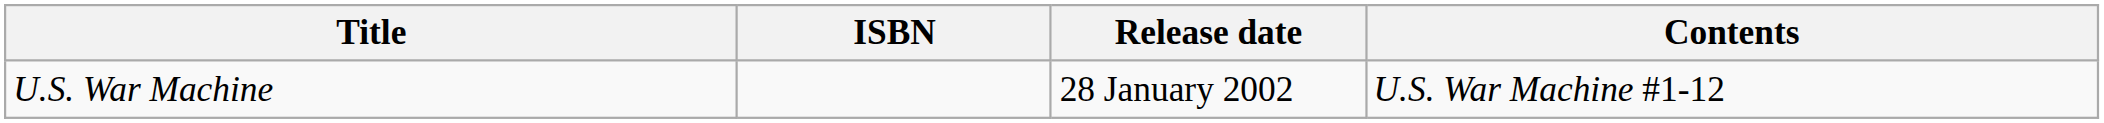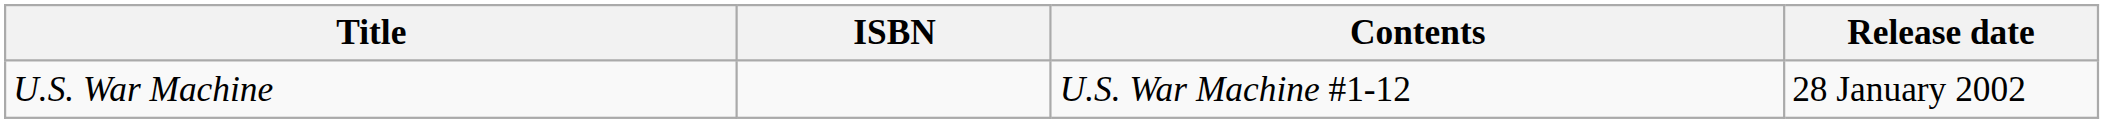columns swapped: Release date <-> Contents
